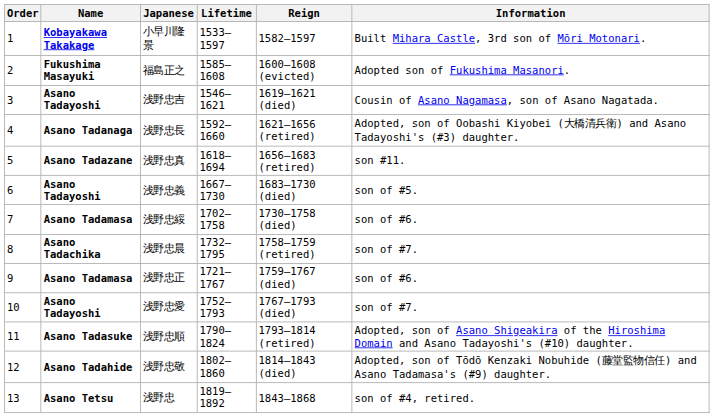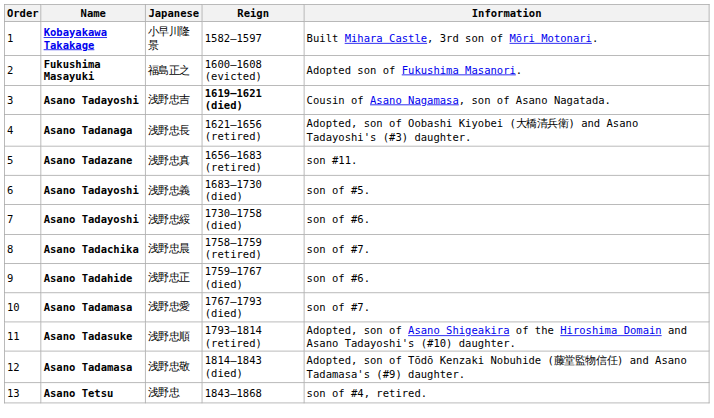- column: Lifetime | 1533–1597 | 1585–1608 | 1546–1621 | 1592–1660 | 1618–1694 | 1667–1730 | 1702–1758 | 1732–1795 | 1721–1767 | 1752–1793 | 1790–1824 | 1802–1860 | 1819–1892
浅野忠吉 | Reign: normal -> bold
浅野忠綏 | Name: Asano Tadamasa -> Asano Tadayoshi
浅野忠正 | Name: Asano Tadamasa -> Asano Tadahide
浅野忠愛 | Name: Asano Tadayoshi -> Asano Tadamasa
浅野忠敬 | Name: Asano Tadahide -> Asano Tadamasa
